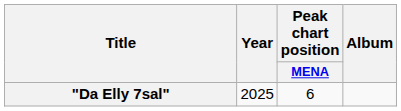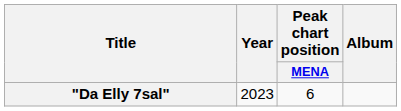"Da Elly 7sal" | Year: 2025 -> 2023
